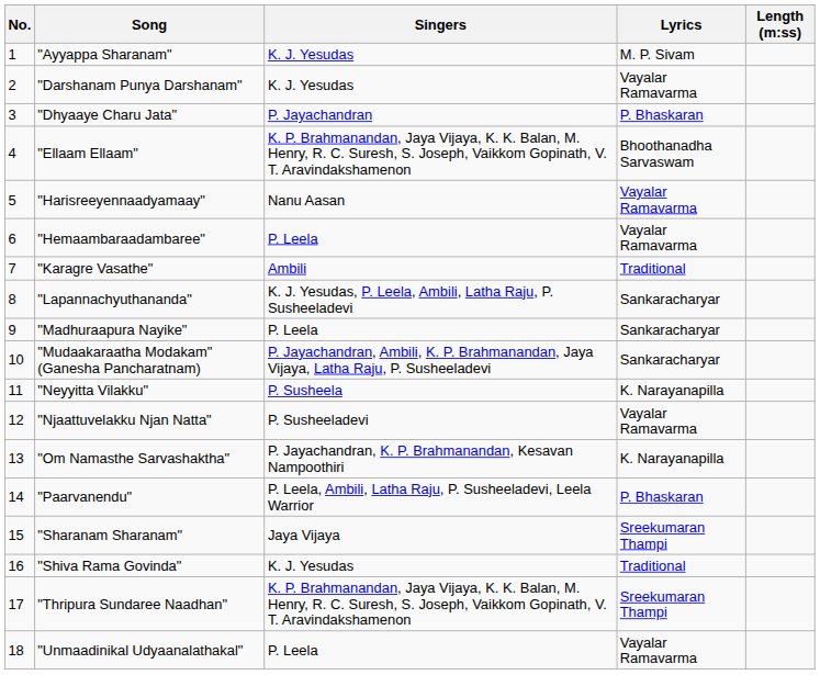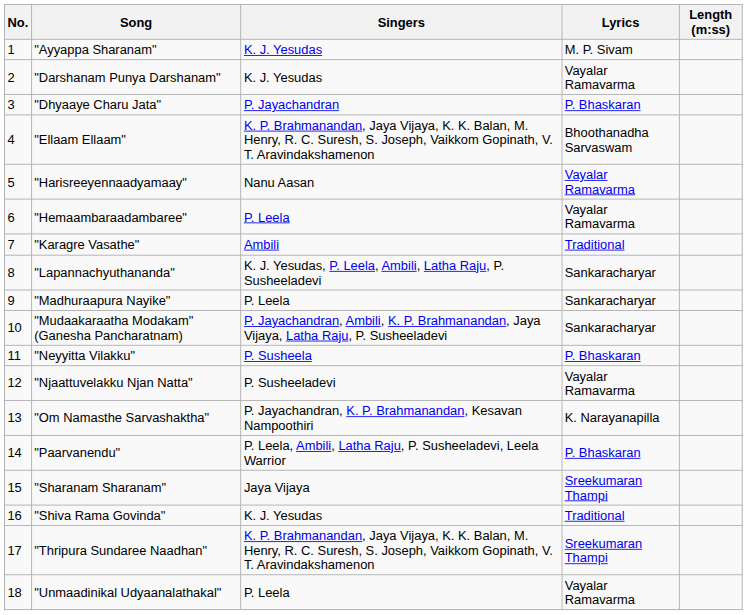"Neyyitta Vilakku" | Lyrics: K. Narayanapilla -> P. Bhaskaran
